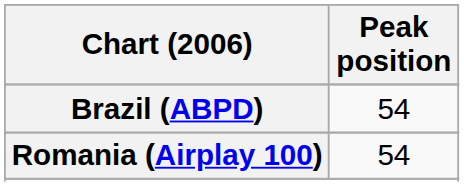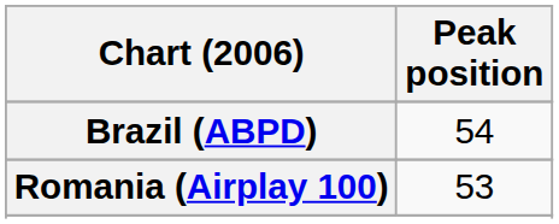Romania (Airplay 100) | Peak position: 54 -> 53
